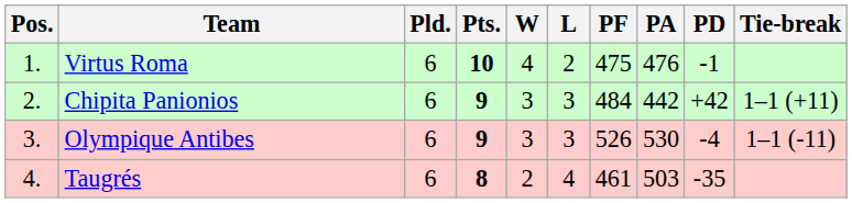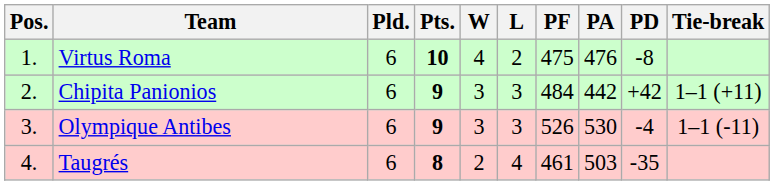Virtus Roma | PD: -1 -> -8
